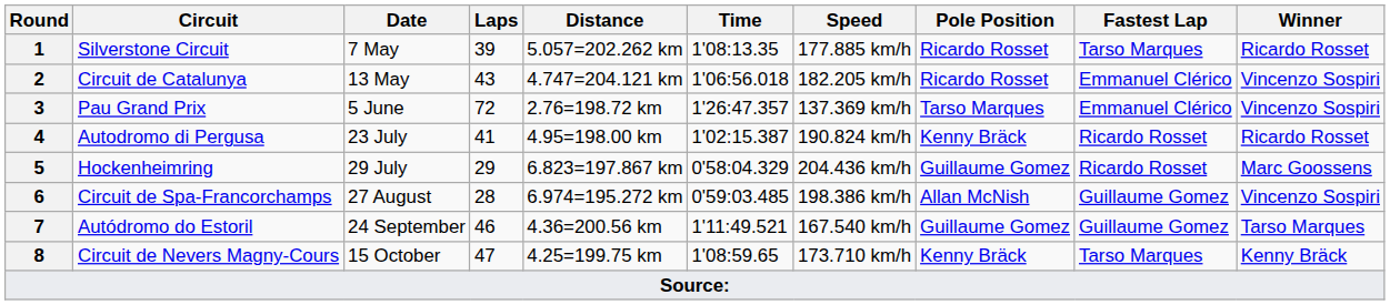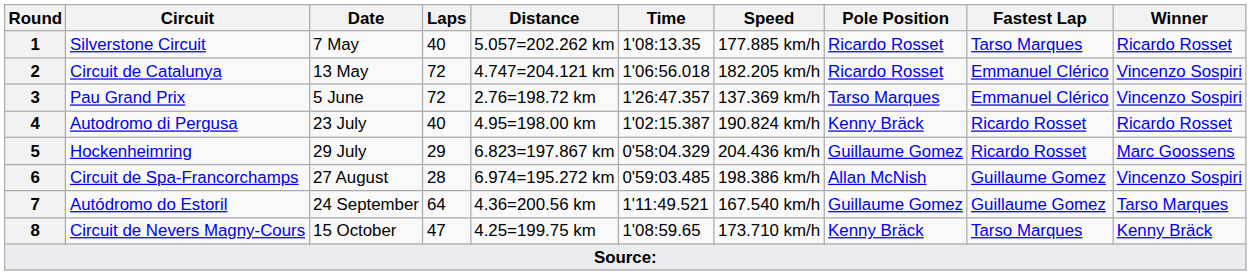Silverstone Circuit | Laps: 39 -> 40
Circuit de Catalunya | Laps: 43 -> 72
Autodromo di Pergusa | Laps: 41 -> 40
Autódromo do Estoril | Laps: 46 -> 64
